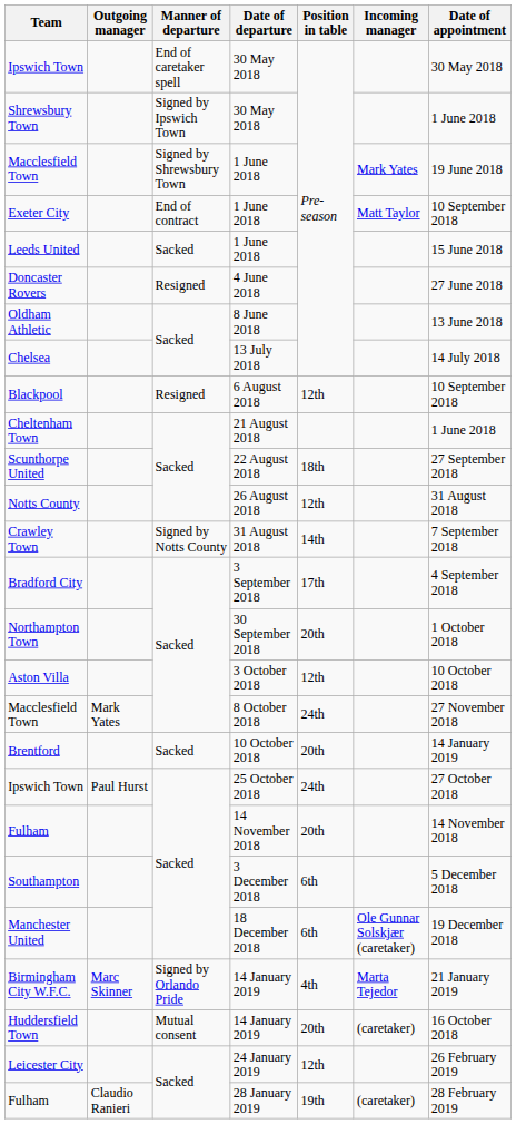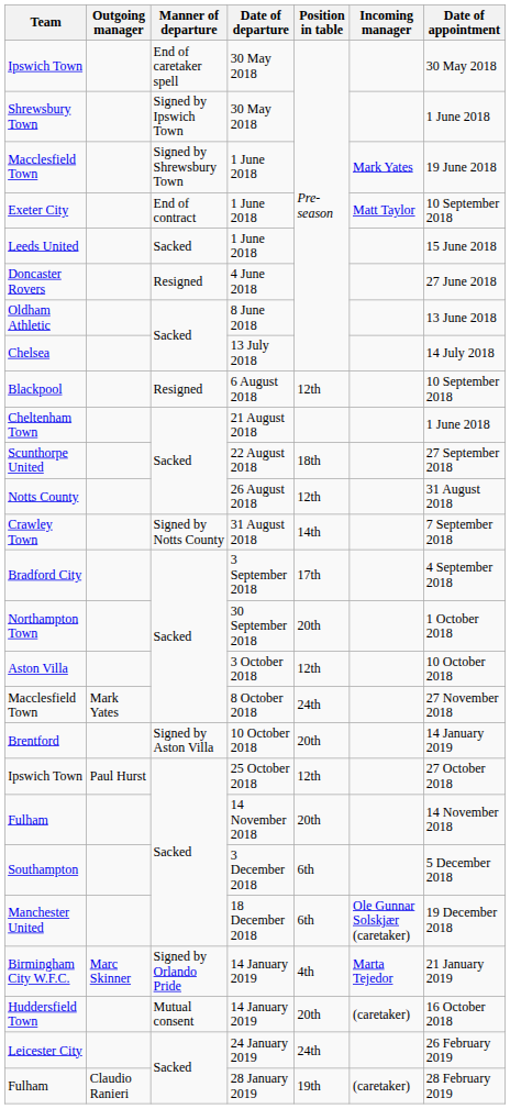Brentford | Manner of departure: Sacked -> Signed by Aston Villa
Ipswich Town / 25 October 2018 | Position in table: 24th -> 12th
Leicester City | Position in table: 12th -> 24th
